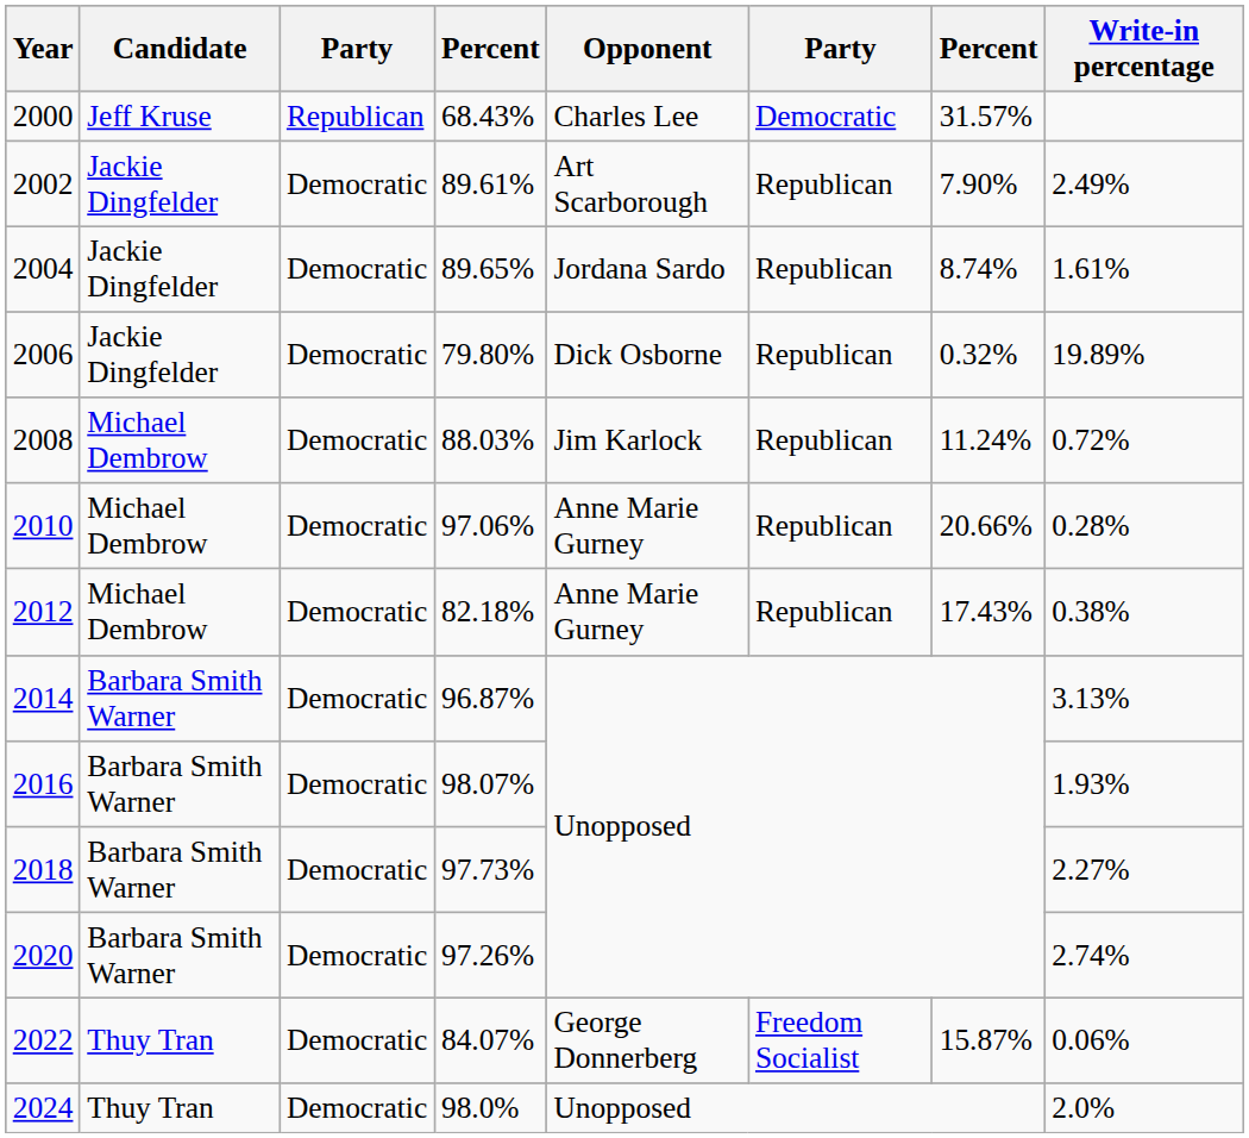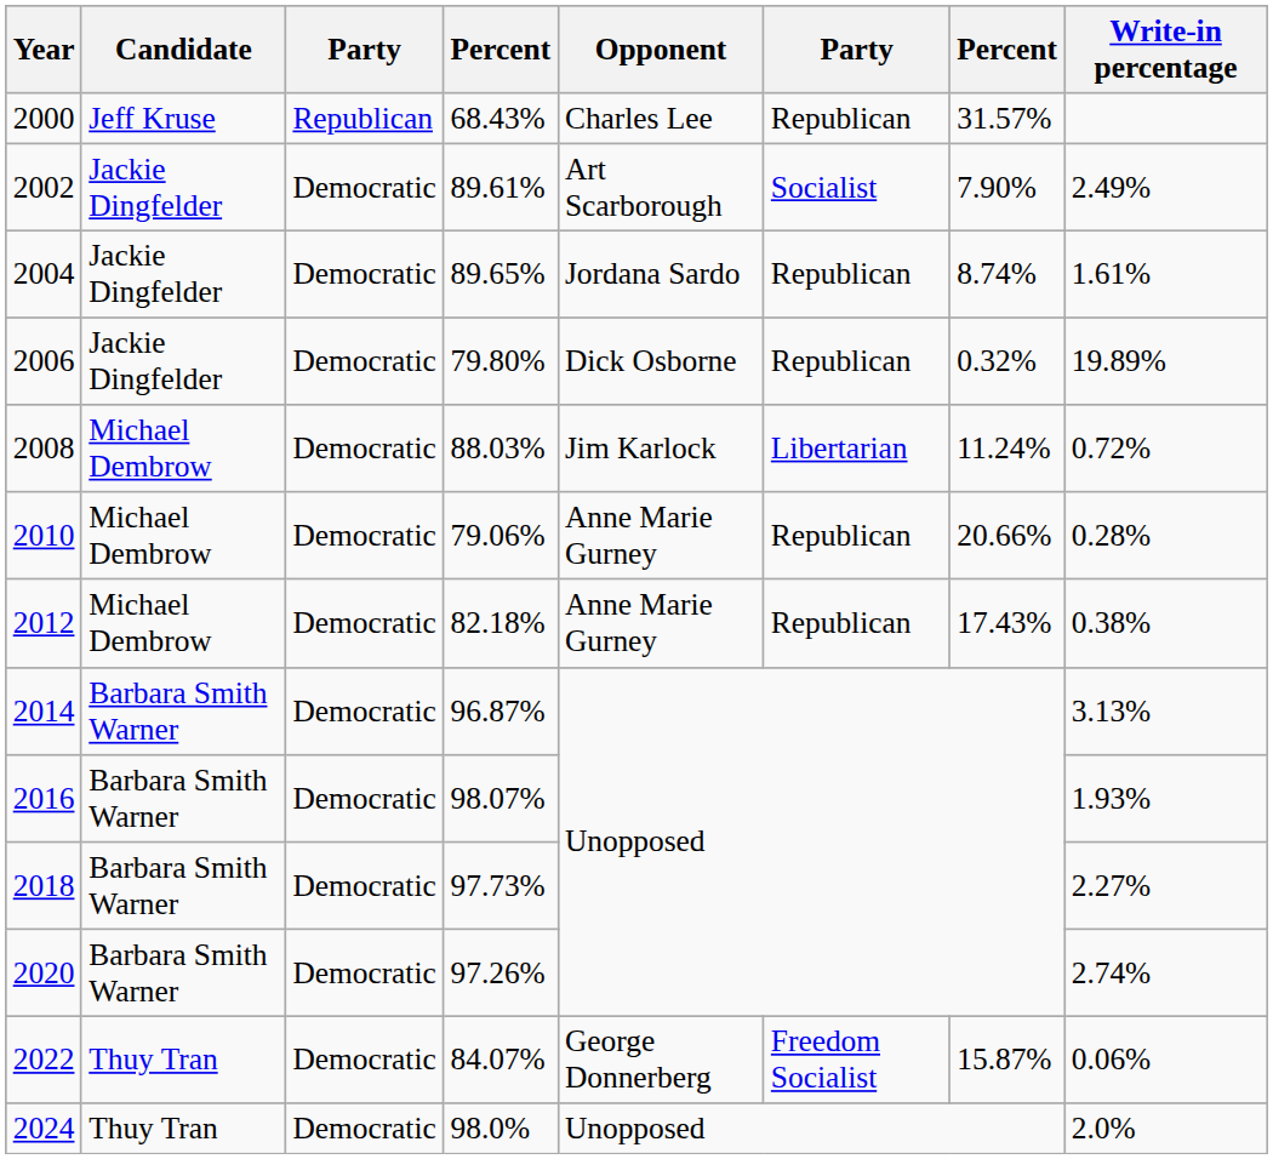2000 | column 6: Democratic -> Republican
2002 | column 6: Republican -> Socialist
2008 | column 6: Republican -> Libertarian
2010 | column 4: 97.06% -> 79.06%
